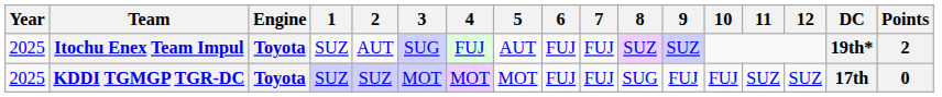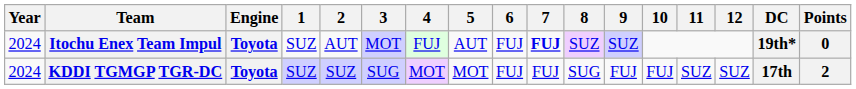Itochu Enex Team Impul | Year: 2025 -> 2024
Itochu Enex Team Impul | 3: SUG -> MOT
Itochu Enex Team Impul | 7: normal -> bold
Itochu Enex Team Impul | Points: 2 -> 0
KDDI TGMGP TGR-DC | Year: 2025 -> 2024
KDDI TGMGP TGR-DC | 3: MOT -> SUG
KDDI TGMGP TGR-DC | Points: 0 -> 2
